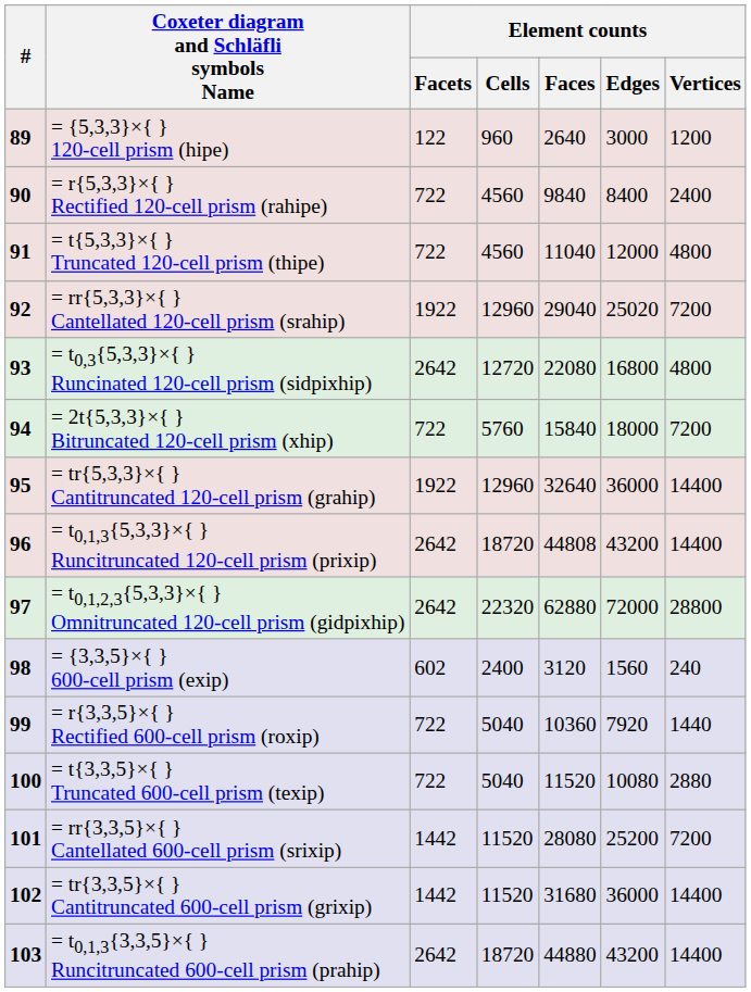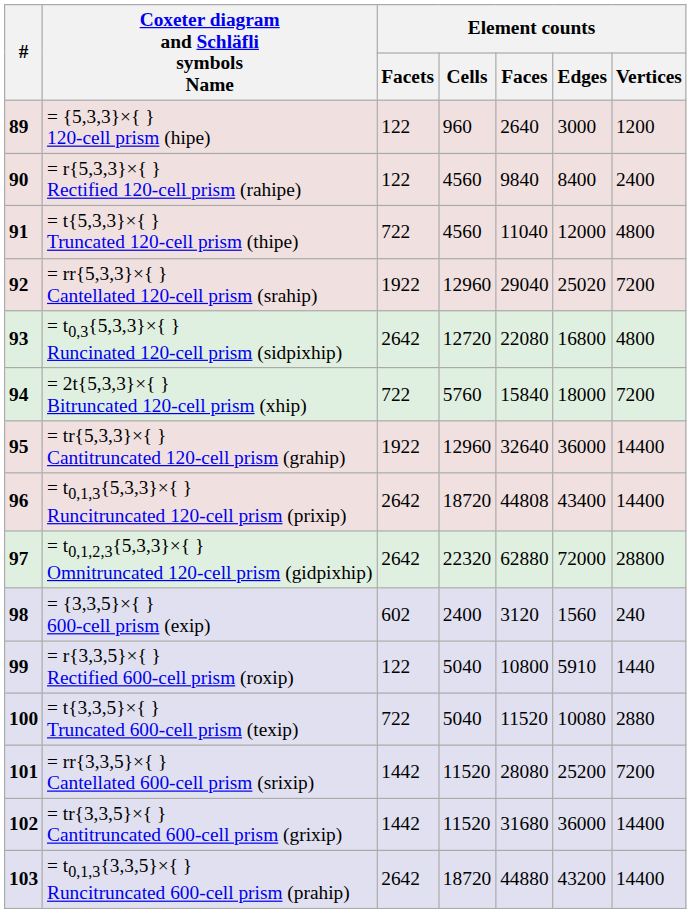= r{5,3,3}×{ } Rectified 120-cell prism (rahipe) | Element counts / Facets: 722 -> 122
= t0,1,3{5,3,3}×{ } Runcitruncated 120-cell prism (prixip) | Element counts / Edges: 43200 -> 43400
= r{3,3,5}×{ } Rectified 600-cell prism (roxip) | Element counts / Facets: 722 -> 122
= r{3,3,5}×{ } Rectified 600-cell prism (roxip) | Element counts / Faces: 10360 -> 10800
= r{3,3,5}×{ } Rectified 600-cell prism (roxip) | Element counts / Edges: 7920 -> 5910
